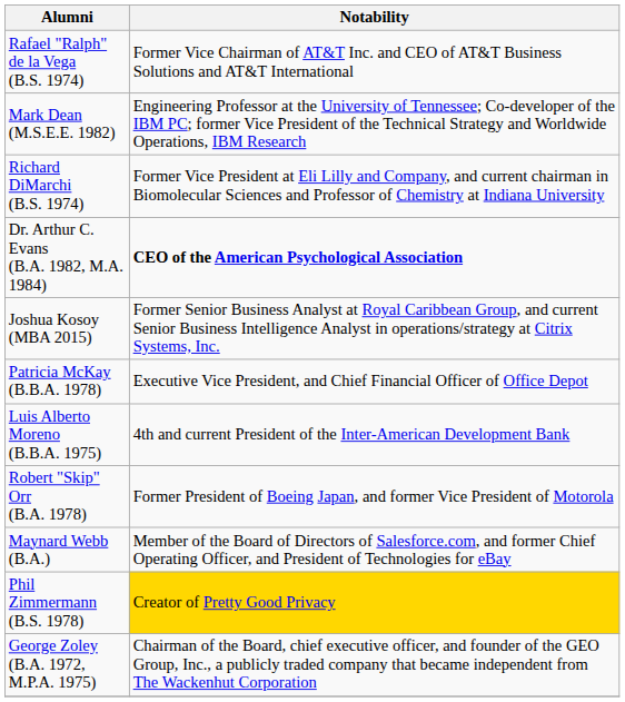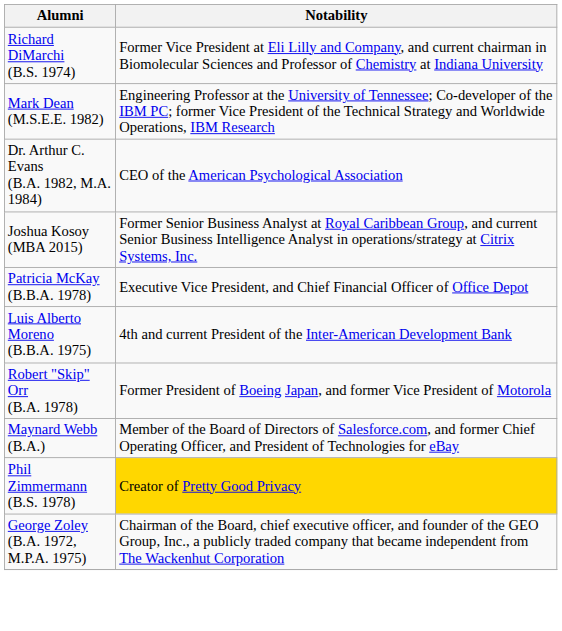- row: Rafael "Ralph" de la Vega (B.S. 1974) | Former Vice Chairman of AT&T Inc. and CEO of AT&T Business Solutions and AT&T International
rows swapped: Mark Dean (M.S.E.E. 1982) <-> Richard DiMarchi (B.S. 1974)
Dr. Arthur C. Evans (B.A. 1982, M.A. 1984) | Notability: bold -> normal
